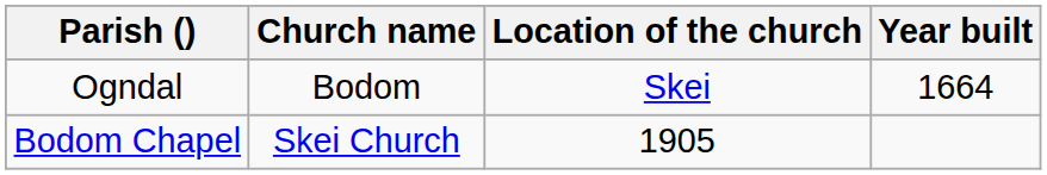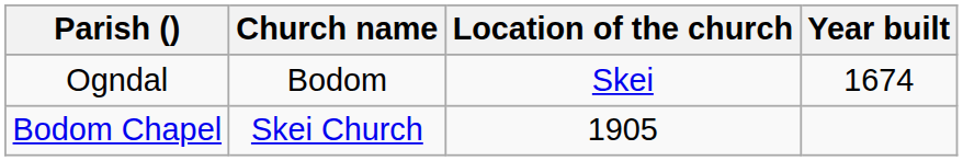Ogndal | Year built: 1664 -> 1674
